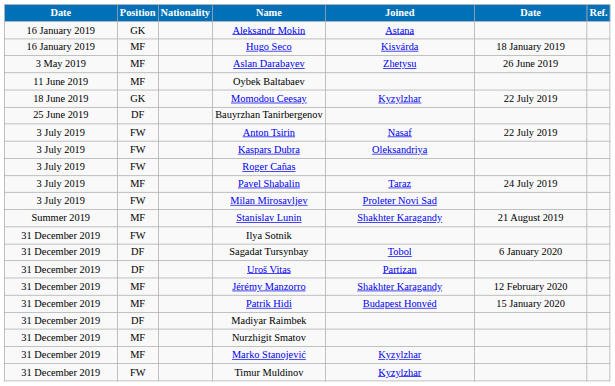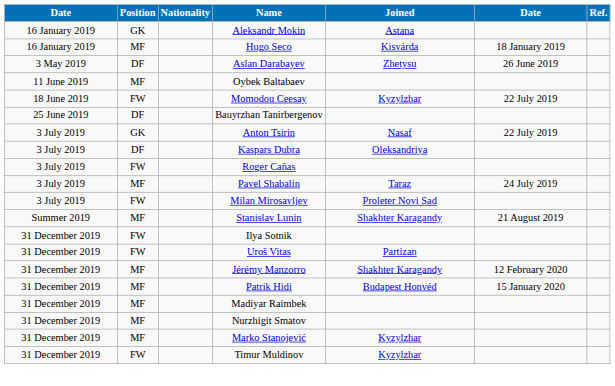Aslan Darabayev | Position: MF -> DF
Momodou Ceesay | Position: GK -> FW
Anton Tsirin | Position: FW -> GK
Kaspars Dubra | Position: FW -> DF
- row: 31 December 2019 | DF | Sagadat Tursynbay | Tobol | 6 January 2020
Uroš Vitas | Position: DF -> FW
Madiyar Raimbek | Position: DF -> MF
